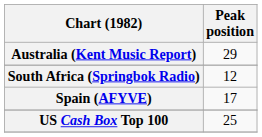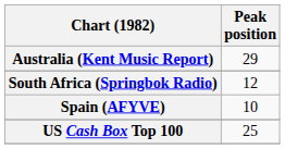Spain (AFYVE) | Peak position: 17 -> 10
